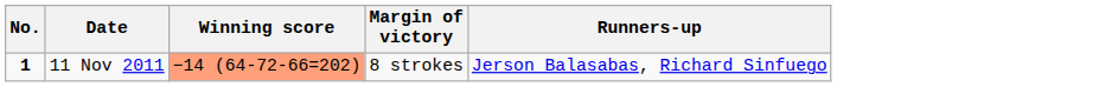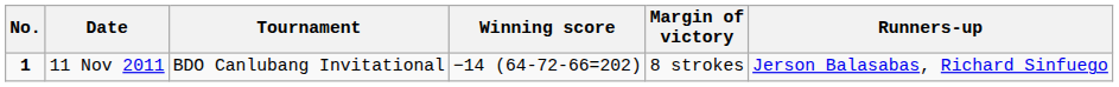+ column: Tournament | BDO Canlubang Invitational
11 Nov 2011 | Winning score: lightsalmon background -> no background
